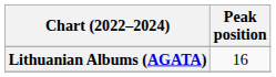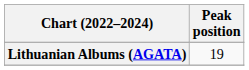Lithuanian Albums (AGATA) | Peak position: 16 -> 19
